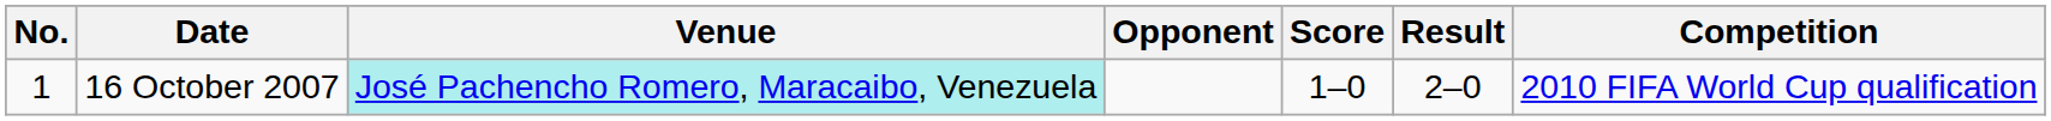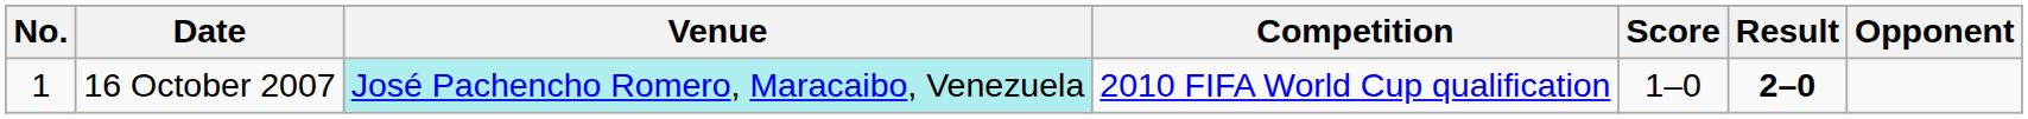columns swapped: Opponent <-> Competition
16 October 2007 | Result: normal -> bold
